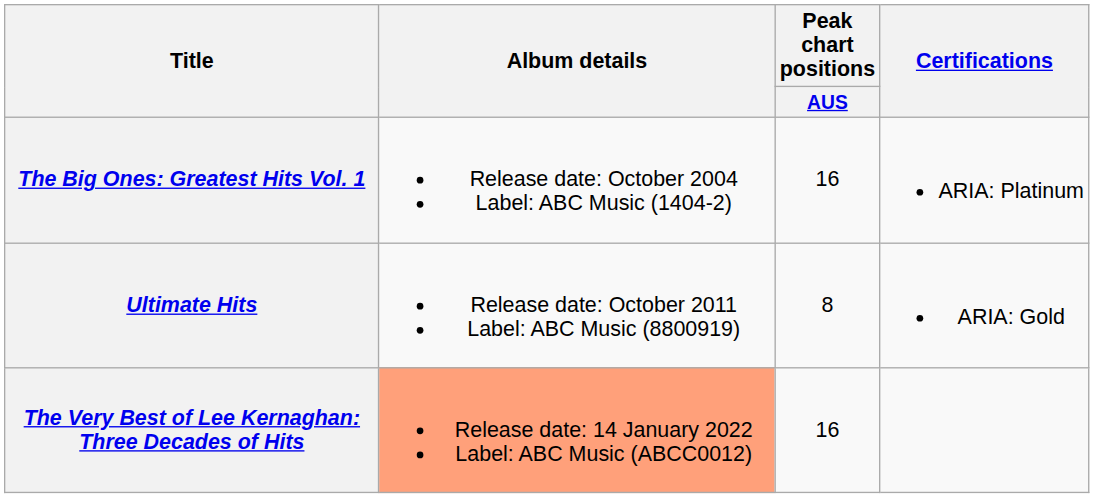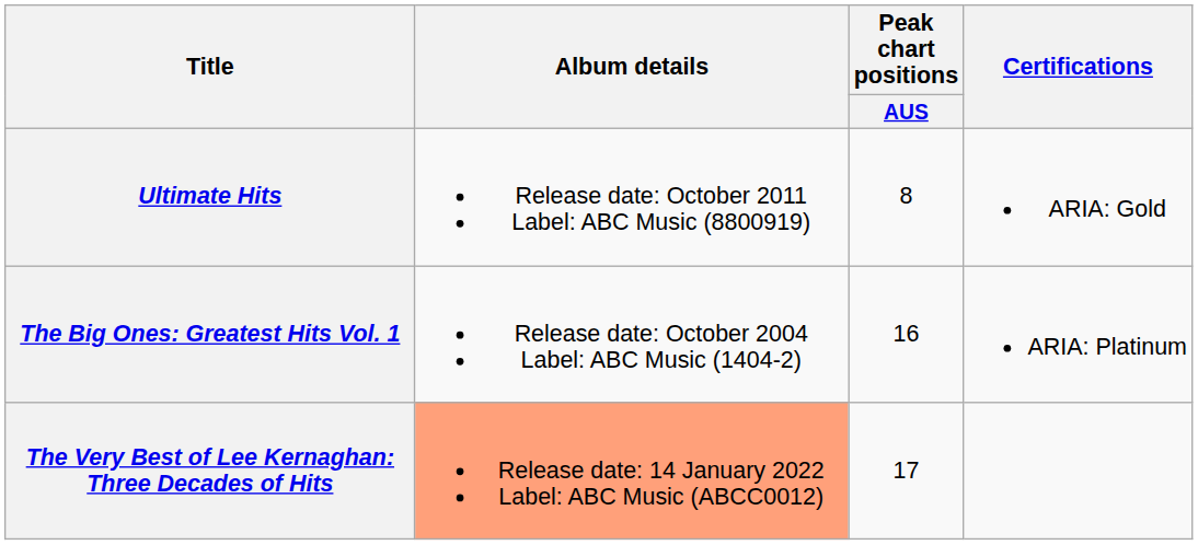rows swapped: The Big Ones: Greatest Hits Vol. 1 <-> Ultimate Hits
The Very Best of Lee Kernaghan: Three Decades of Hits | Peak chart positions / AUS: 16 -> 17
